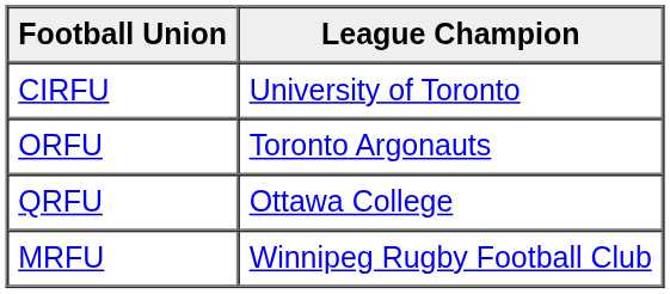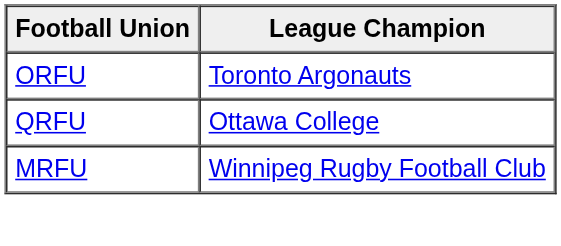- row: CIRFU | University of Toronto
